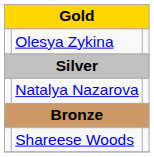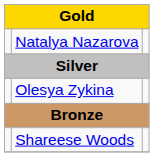rows swapped: Olesya Zykina <-> Natalya Nazarova
